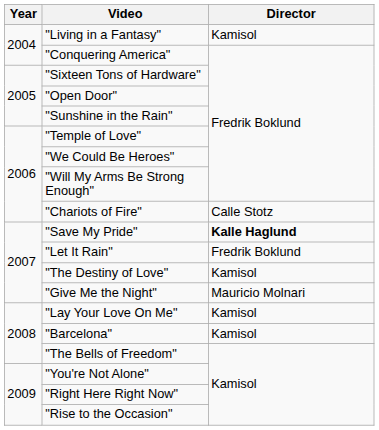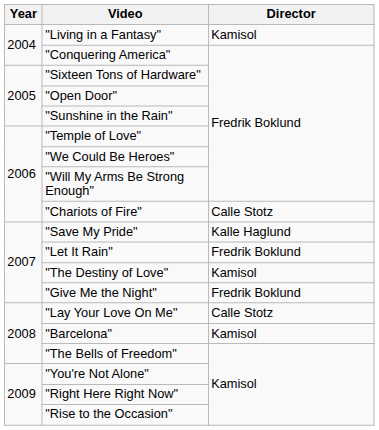"Save My Pride" | Director: bold -> normal
"Give Me the Night" | Director: Mauricio Molnari -> Fredrik Boklund
"Lay Your Love On Me" | Director: Kamisol -> Calle Stotz
